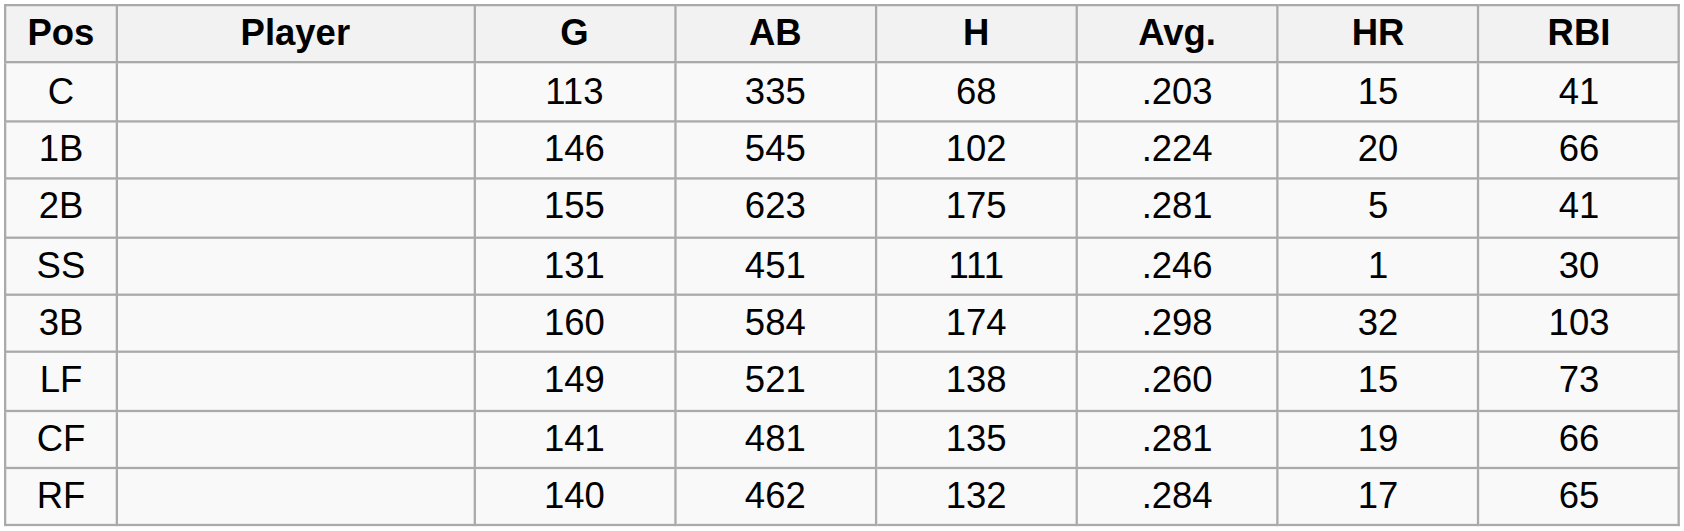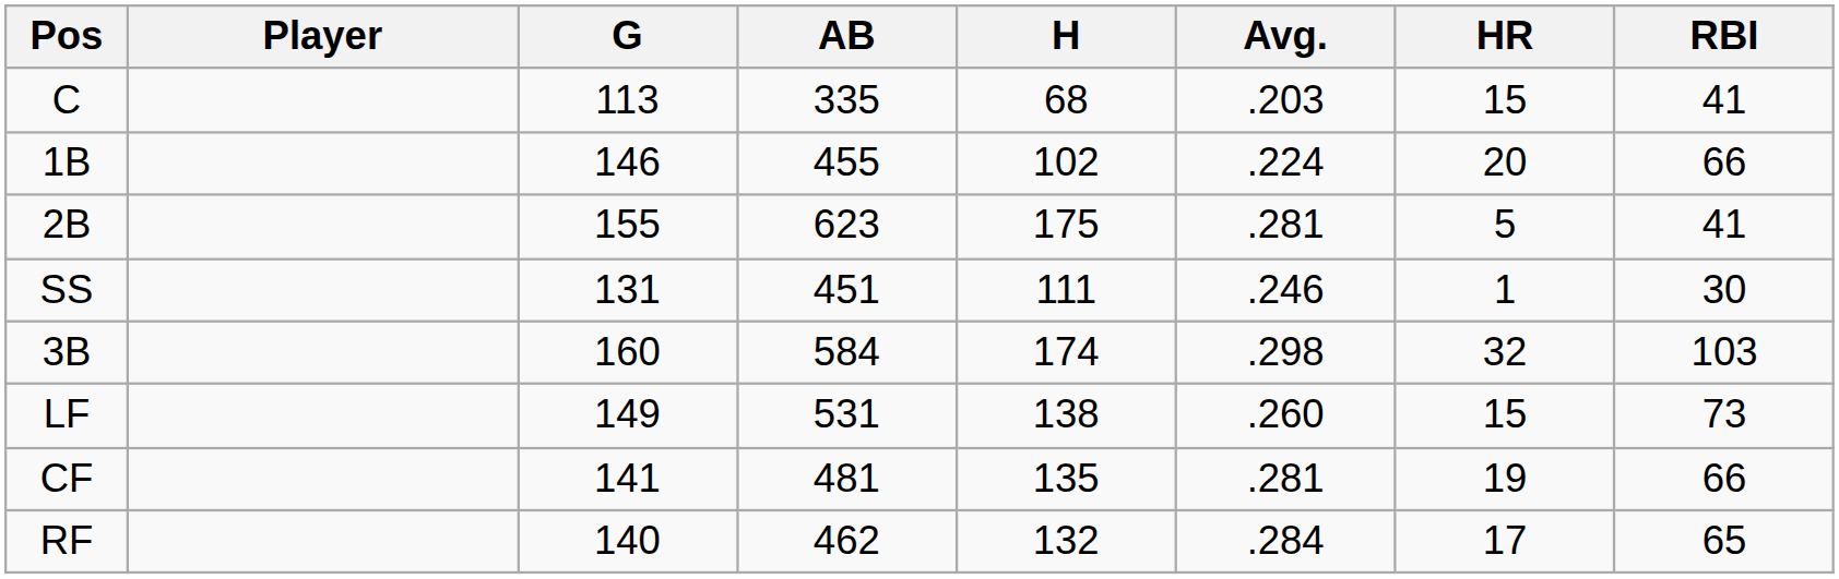1B | AB: 545 -> 455
LF | AB: 521 -> 531
